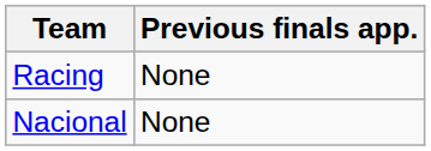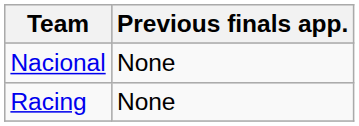rows swapped: Nacional <-> Racing
